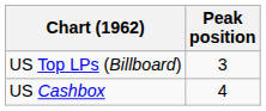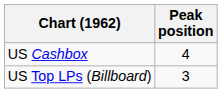rows swapped: US Top LPs (Billboard) <-> US Cashbox
